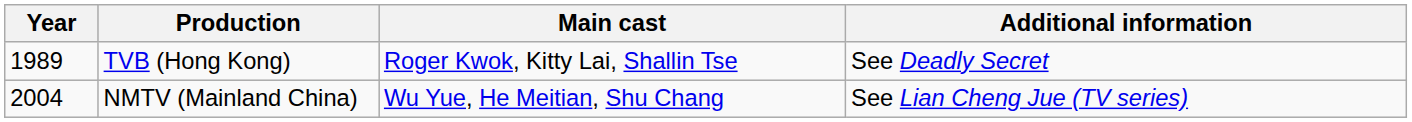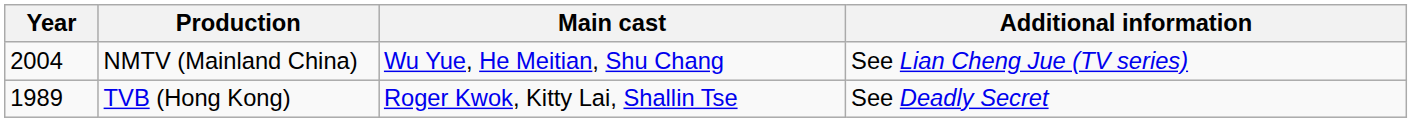rows swapped: TVB (Hong Kong) <-> NMTV (Mainland China)
